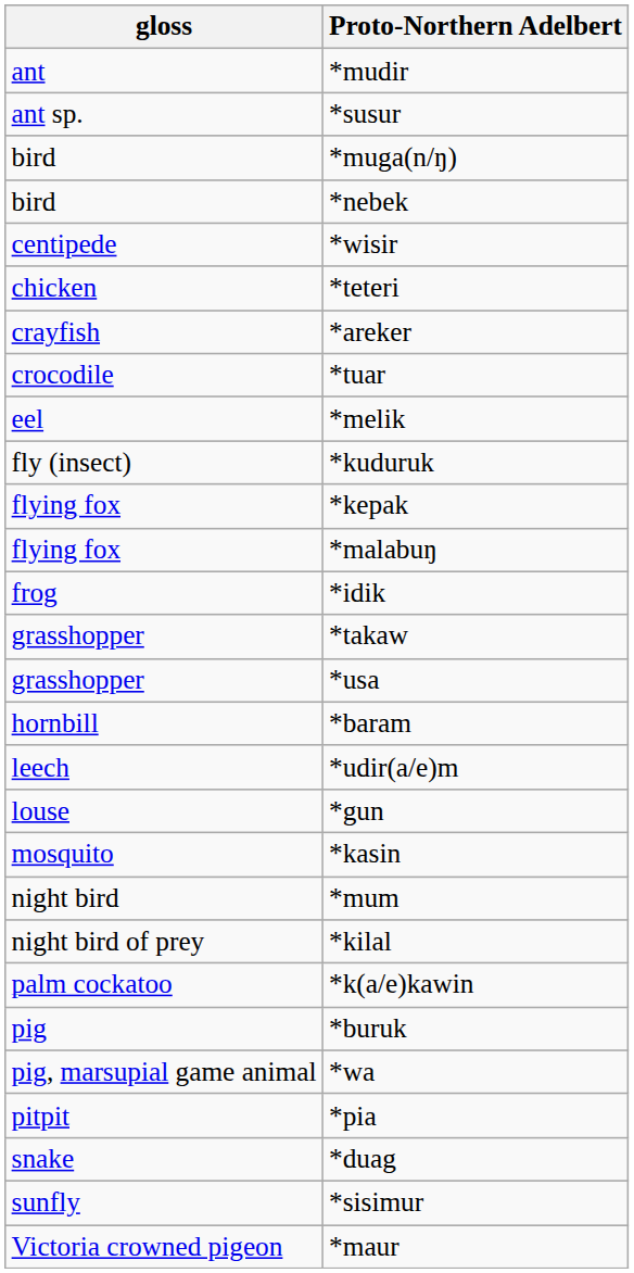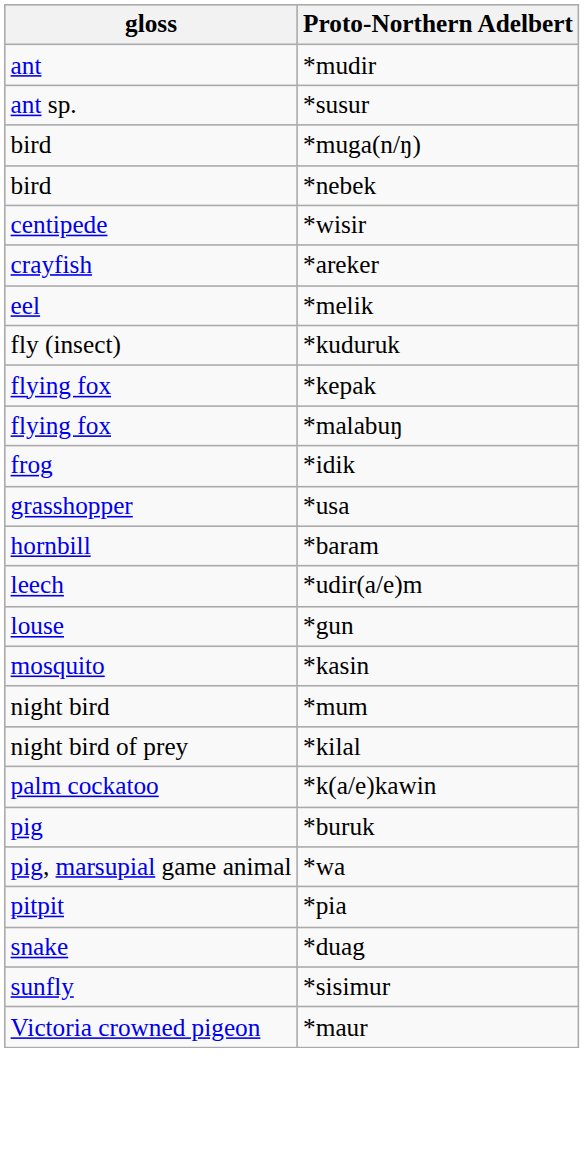- row: chicken | *teteri
- row: crocodile | *tuar
- row: grasshopper | *takaw
